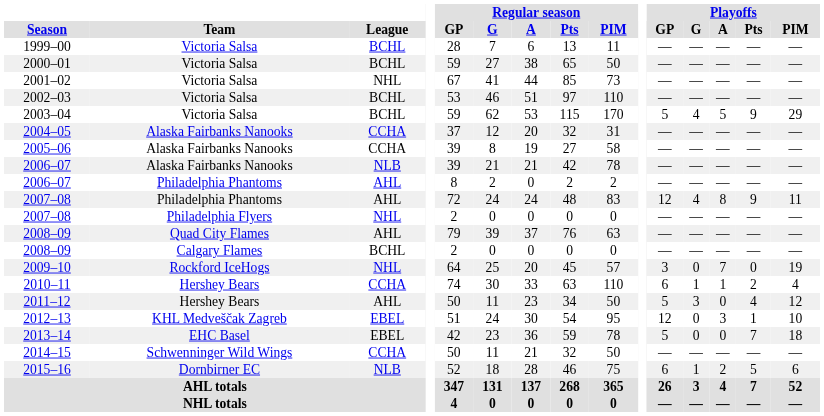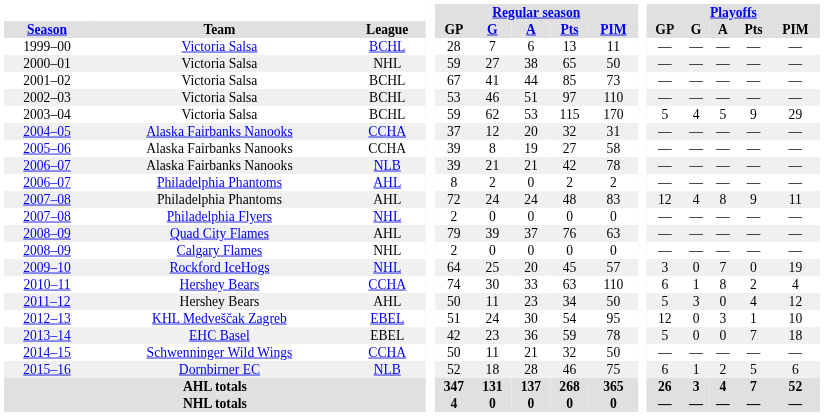2000–01 | League: BCHL -> NHL
2001–02 | League: NHL -> BCHL
2008–09 / Calgary Flames | League: BCHL -> NHL
2010–11 | Playoffs / A: 1 -> 8
